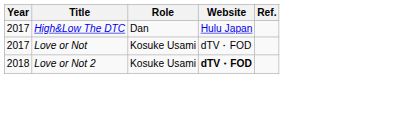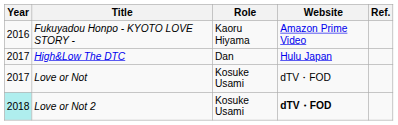+ row: 2016 | Fukuyadou Honpo - KYOTO LOVE STORY - | Kaoru Hiyama | Amazon Prime Video
Love or Not 2 | Year: no background -> paleturquoise background
